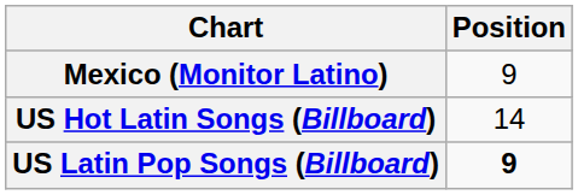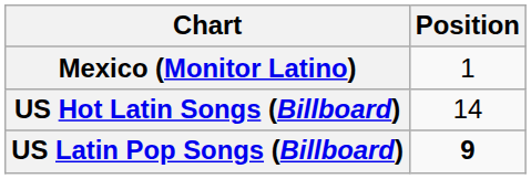Mexico (Monitor Latino) | Position: 9 -> 1
